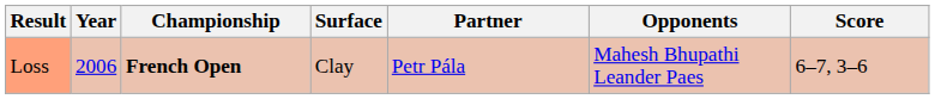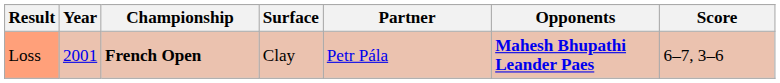Loss | Year: 2006 -> 2001
Loss | Opponents: normal -> bold
